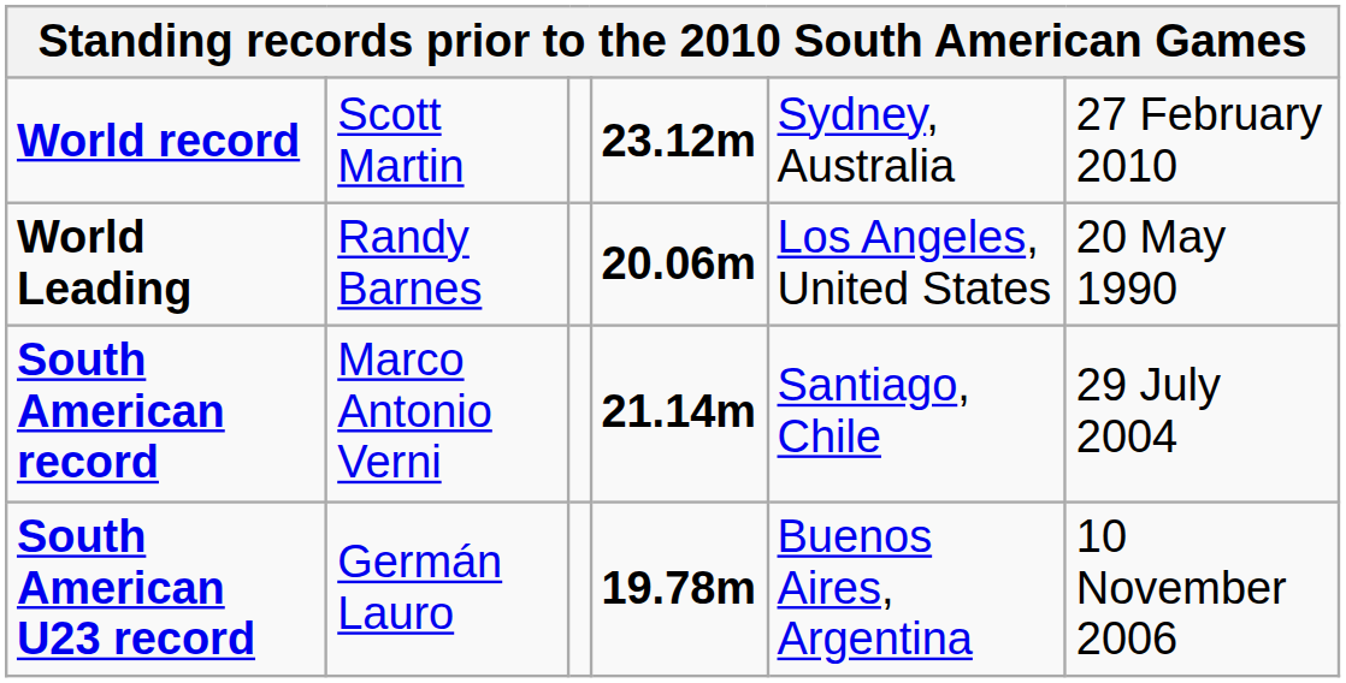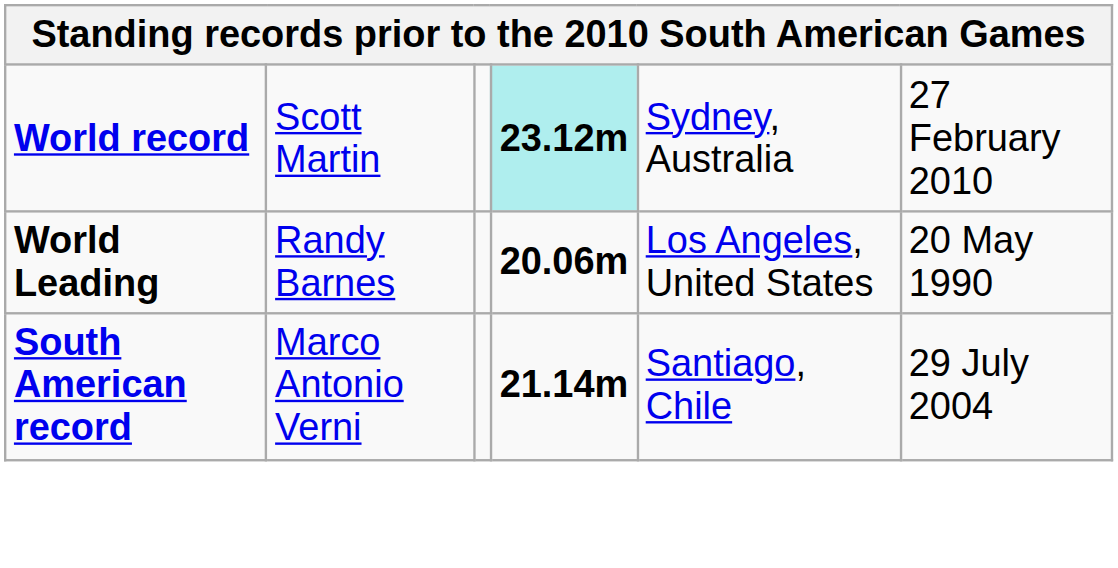World record | column 4: no background -> paleturquoise background
- row: South American U23 record | Germán Lauro | 19.78m | Buenos Aires, Argentina | 10 November 2006
